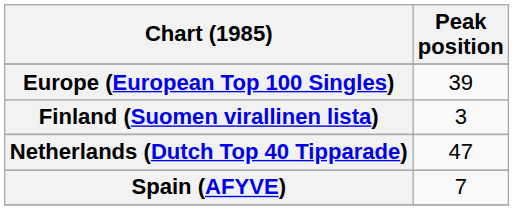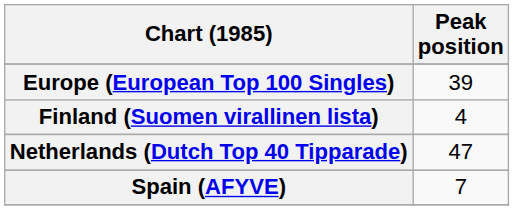Finland (Suomen virallinen lista) | Peak position: 3 -> 4
